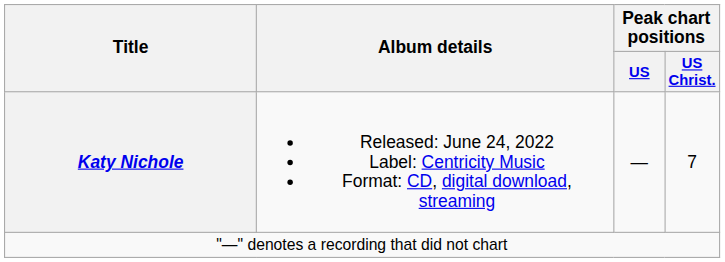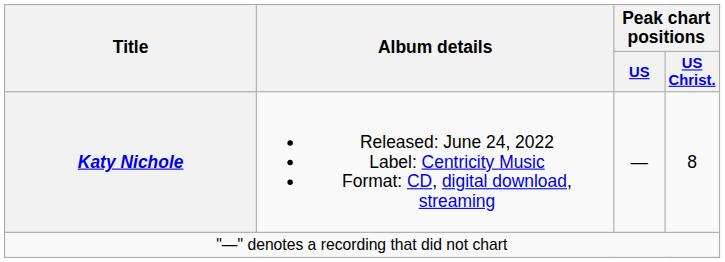Katy Nichole | Peak chart positions / US Christ.: 7 -> 8
